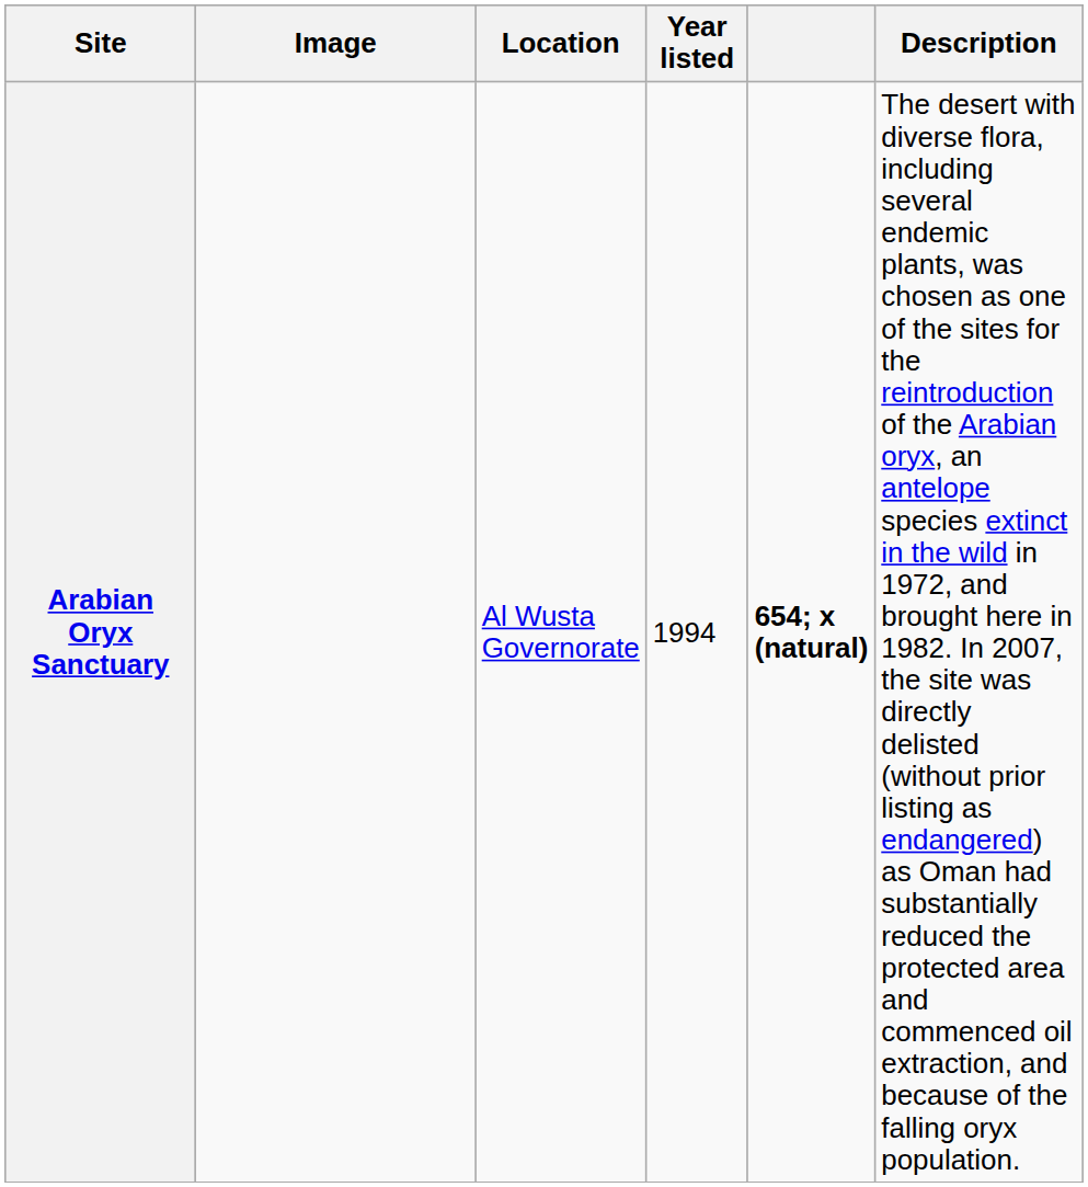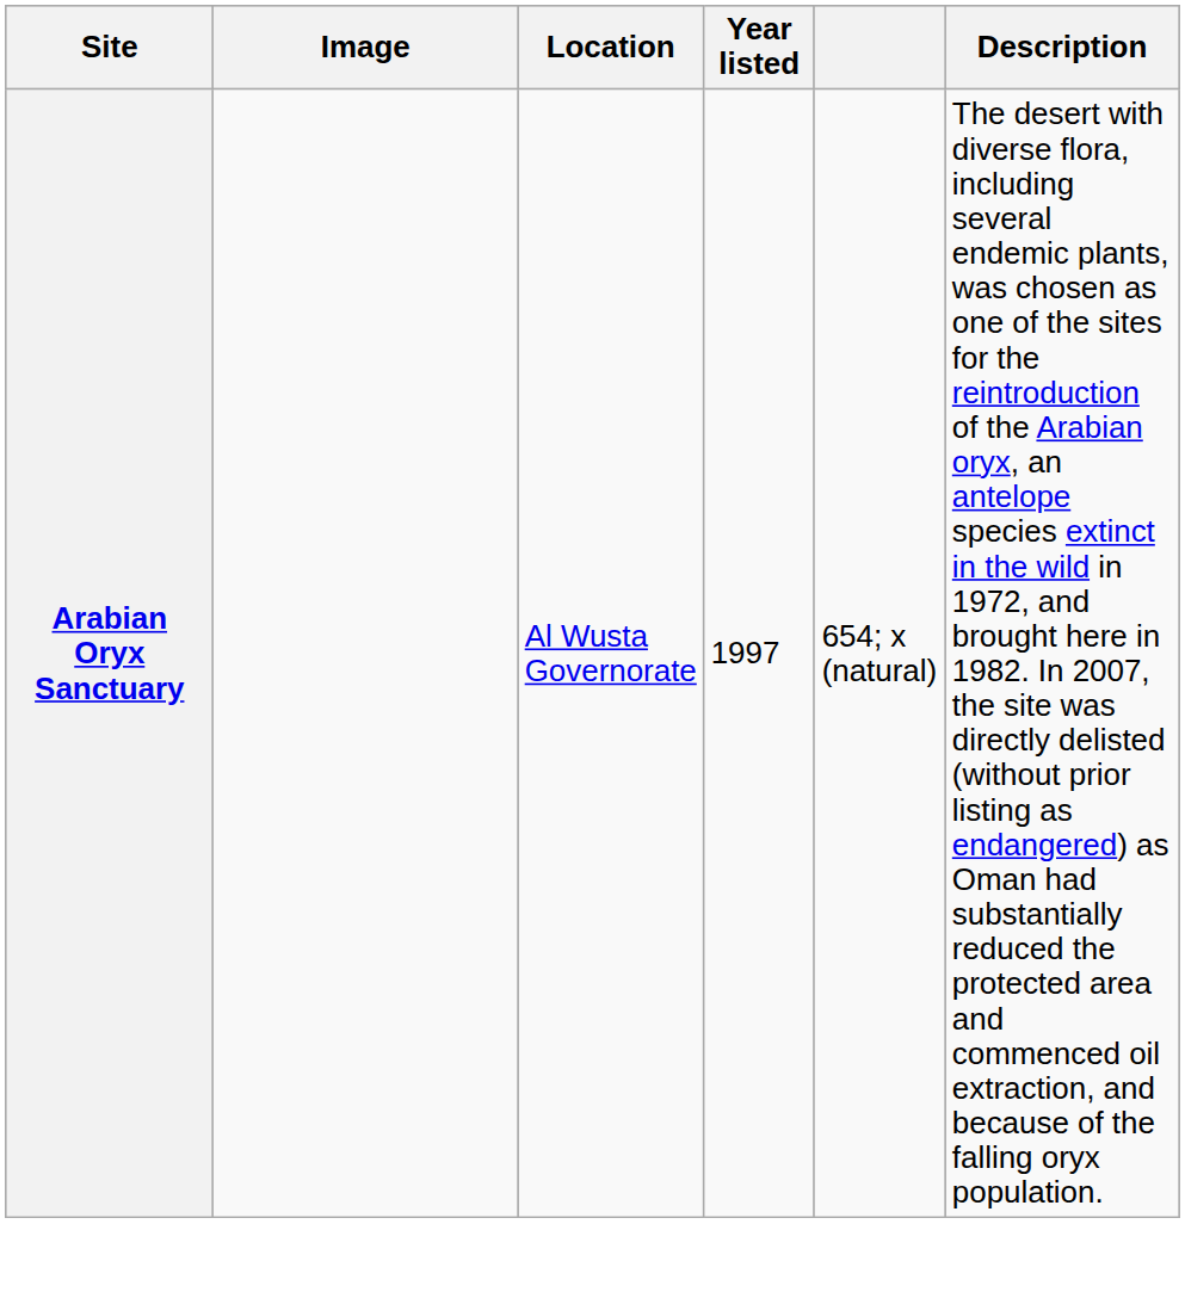Arabian Oryx Sanctuary | Year listed: 1994 -> 1997
Arabian Oryx Sanctuary | column 5: bold -> normal
